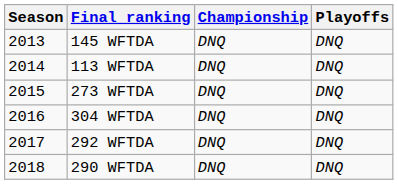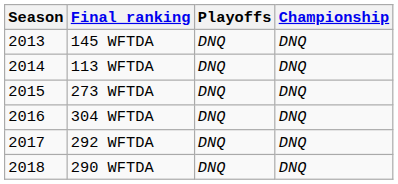columns swapped: Playoffs <-> Championship
